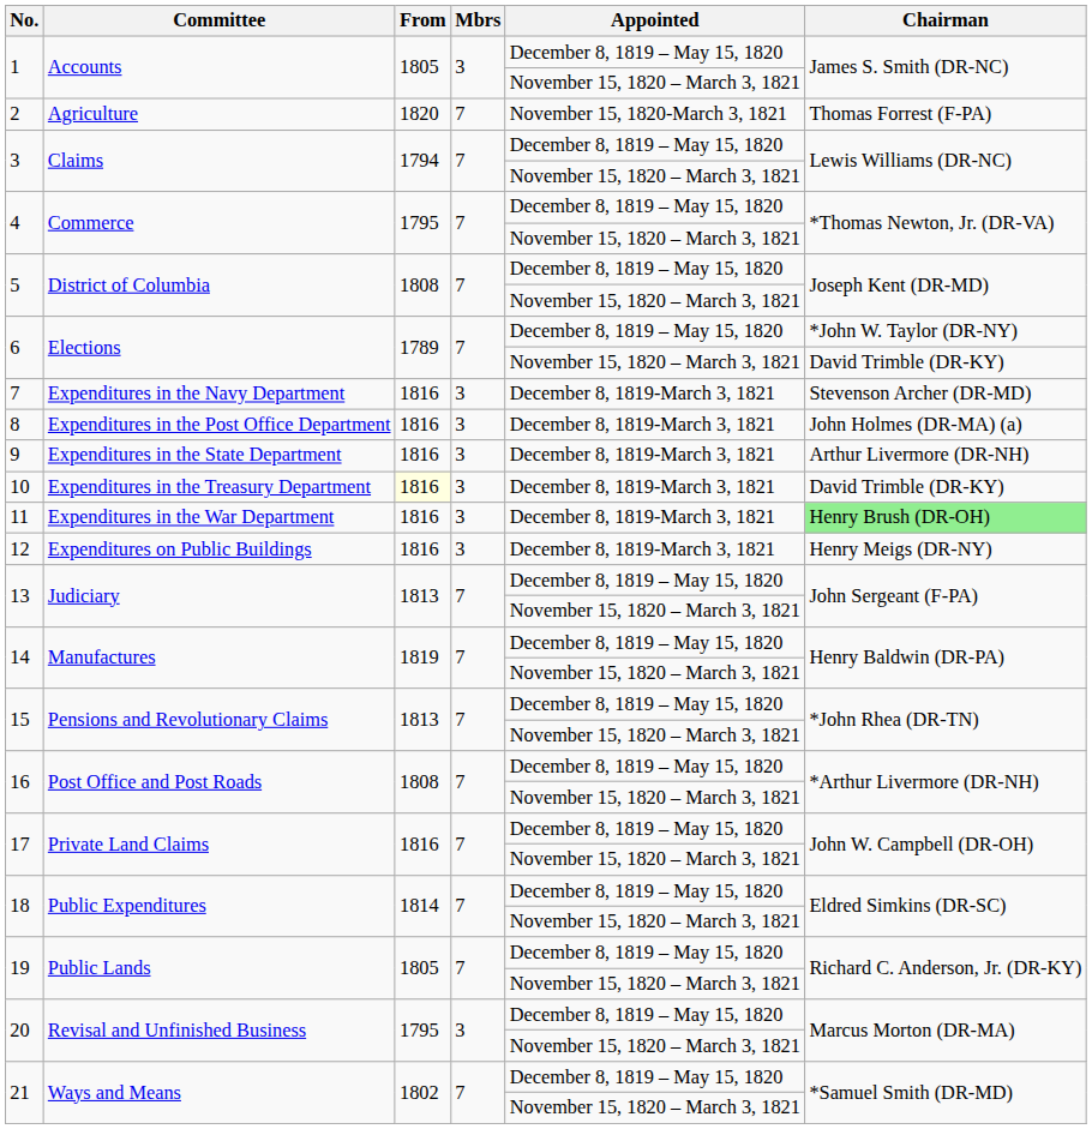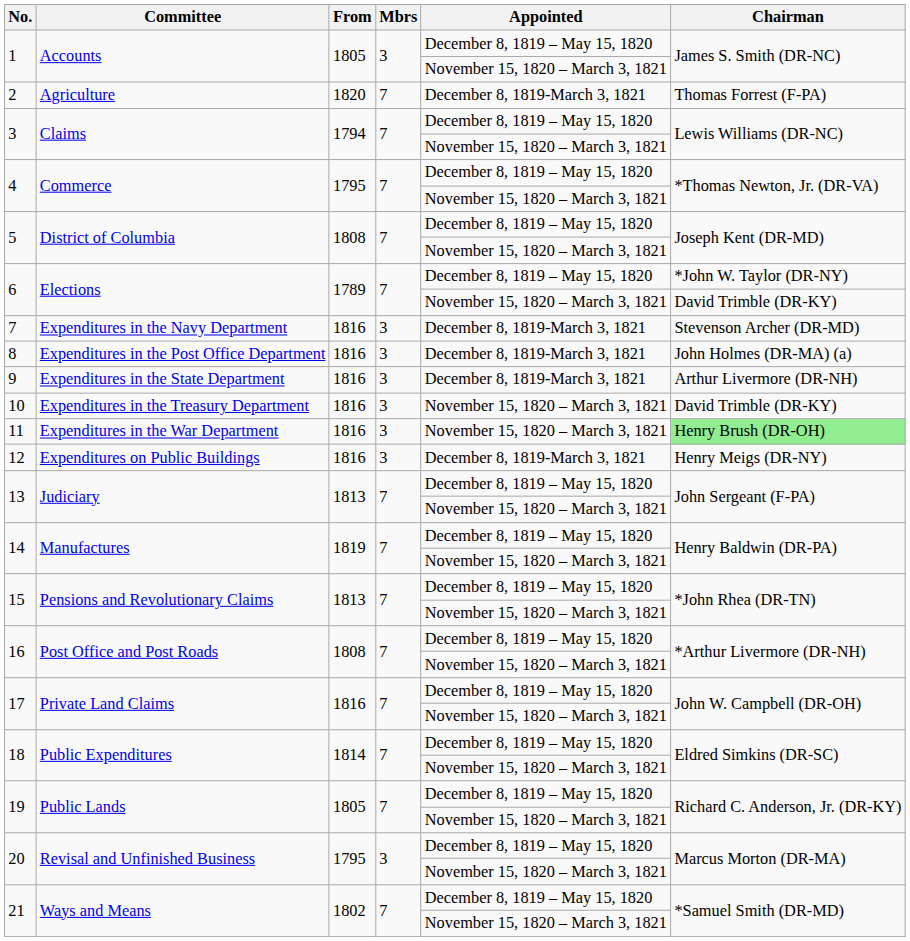2 | Appointed: November 15, 1820-March 3, 1821 -> December 8, 1819-March 3, 1821
10 | From: lightyellow background -> no background
10 | Appointed: December 8, 1819-March 3, 1821 -> November 15, 1820 – March 3, 1821
11 | Appointed: December 8, 1819-March 3, 1821 -> November 15, 1820 – March 3, 1821
